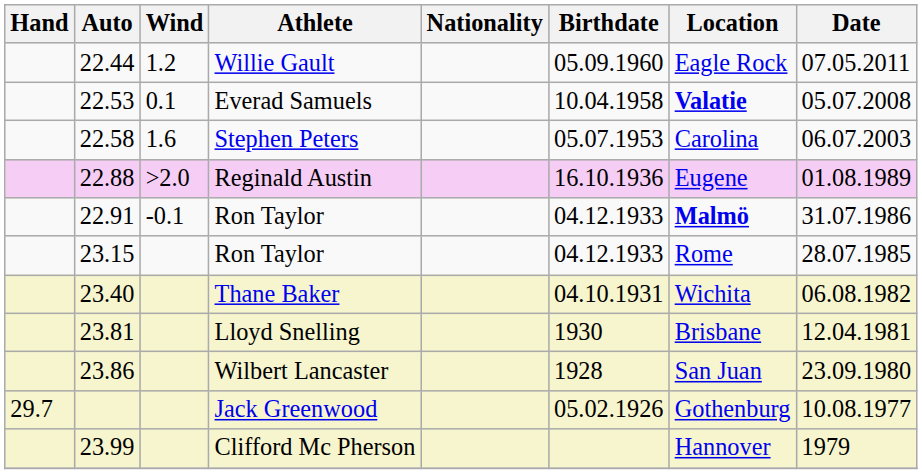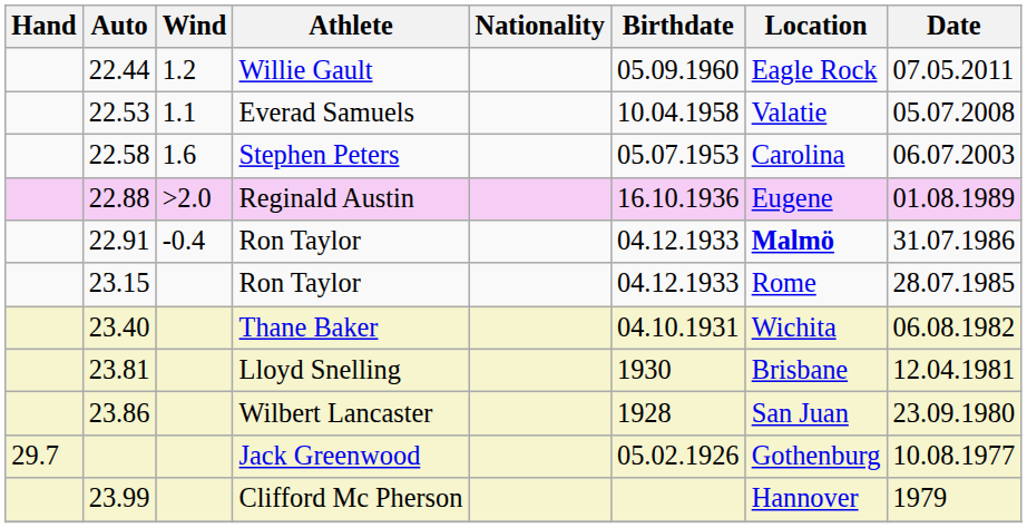Everad Samuels | Wind: 0.1 -> 1.1
Everad Samuels | Location: bold -> normal
22.91 / Ron Taylor | Wind: -0.1 -> -0.4
